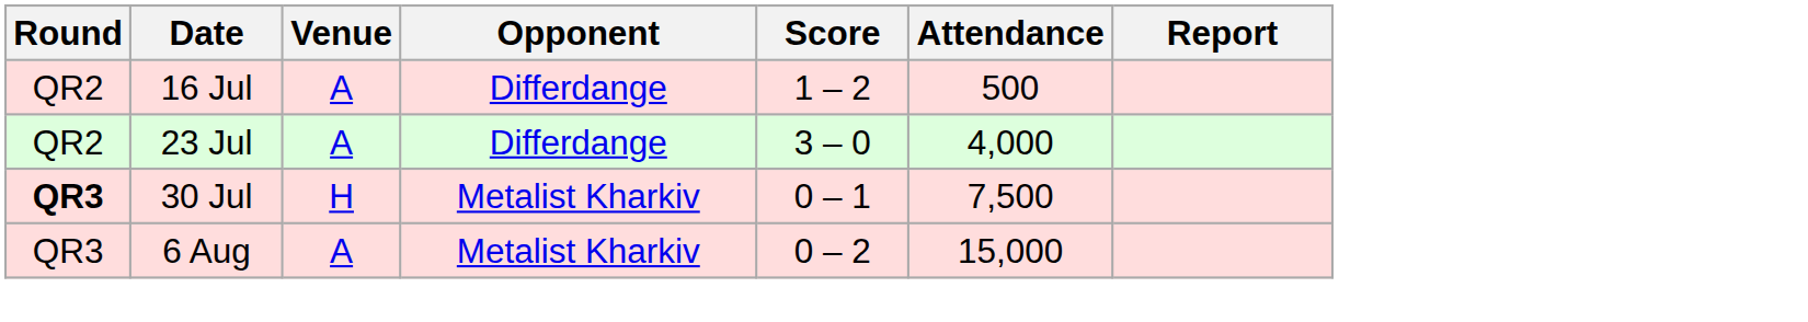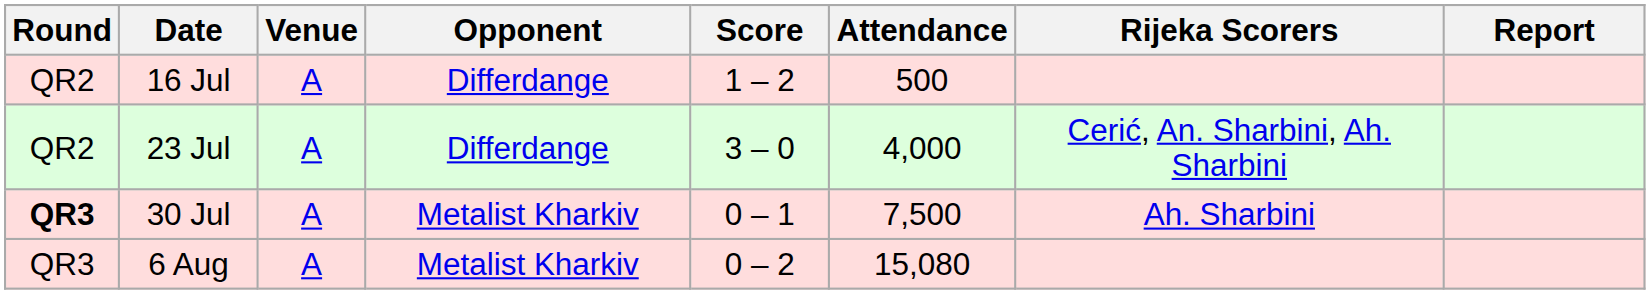+ column: Rijeka Scorers | Cerić, An. Sharbini, Ah. Sharbini | Ah. Sharbini
30 Jul | Venue: H -> A
6 Aug | Attendance: 15,000 -> 15,080
